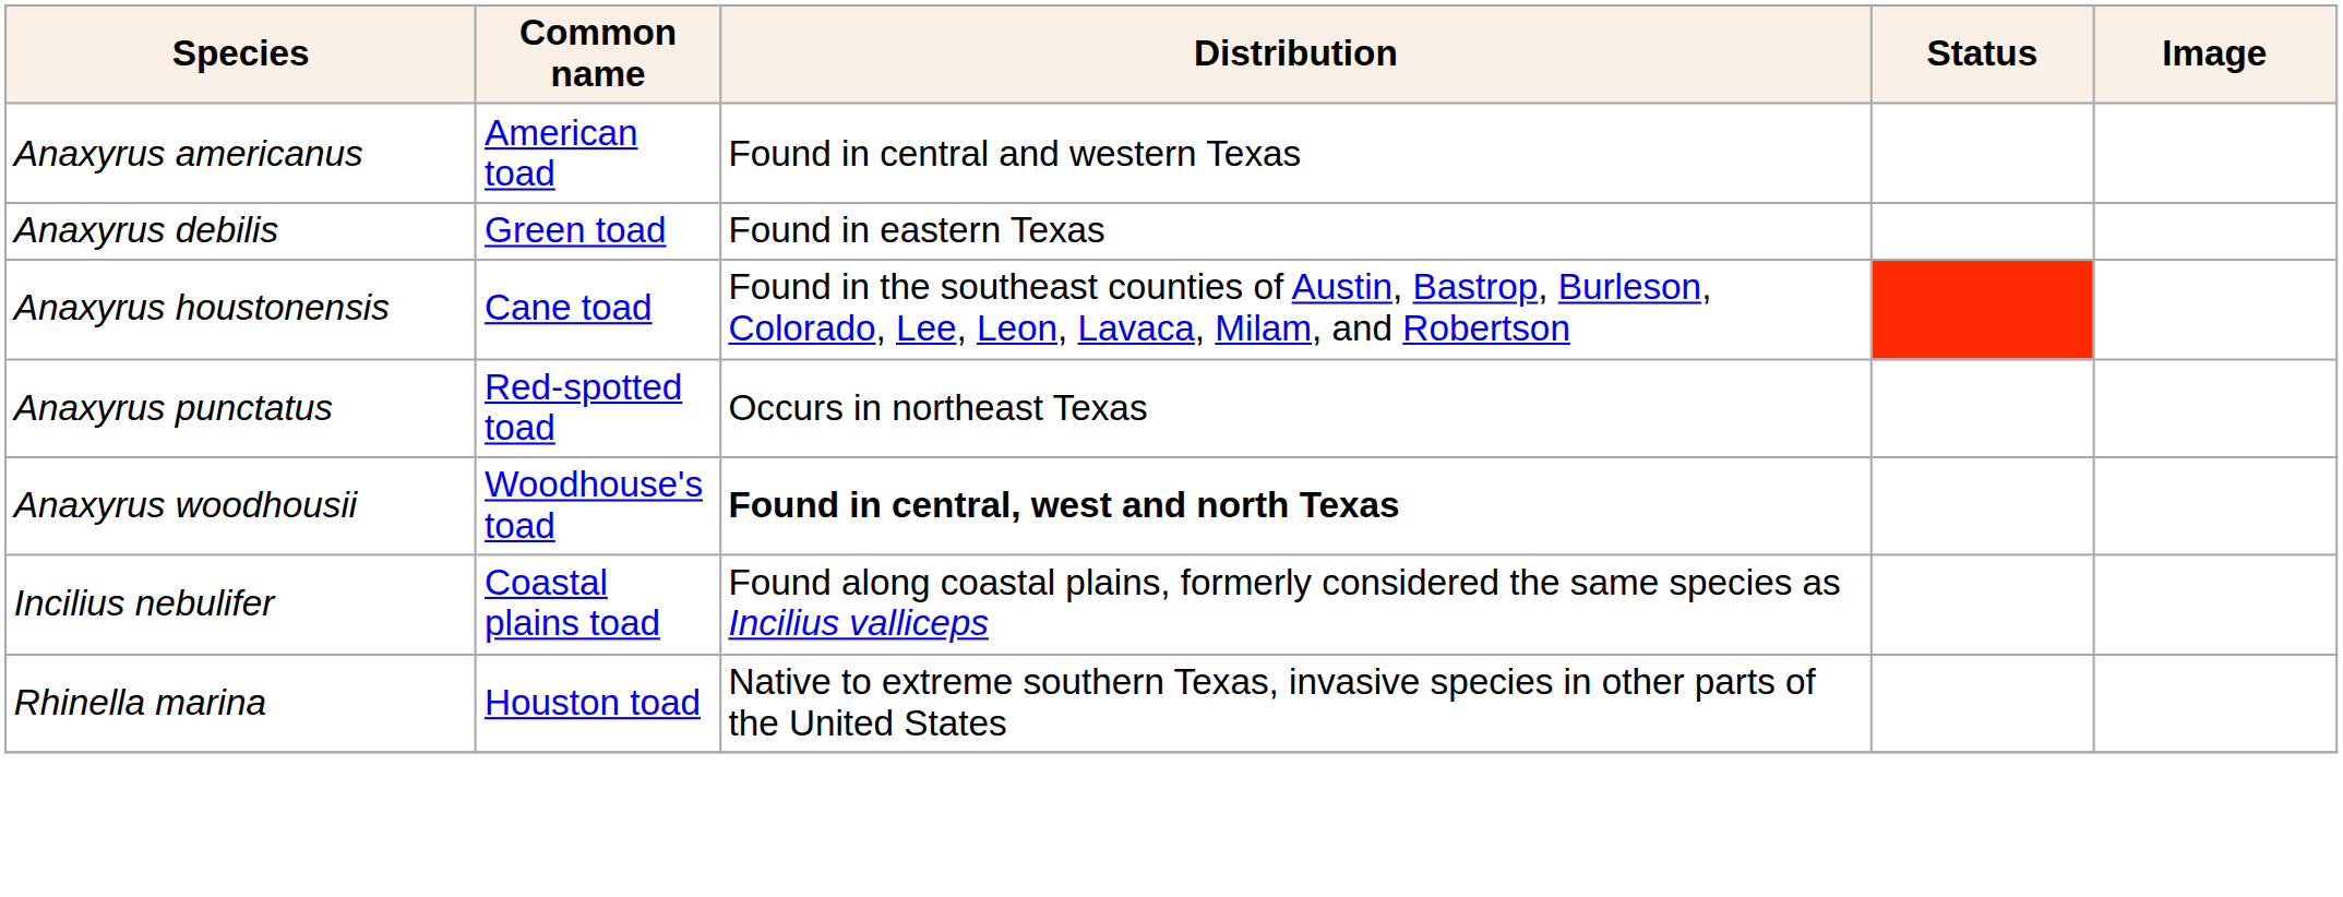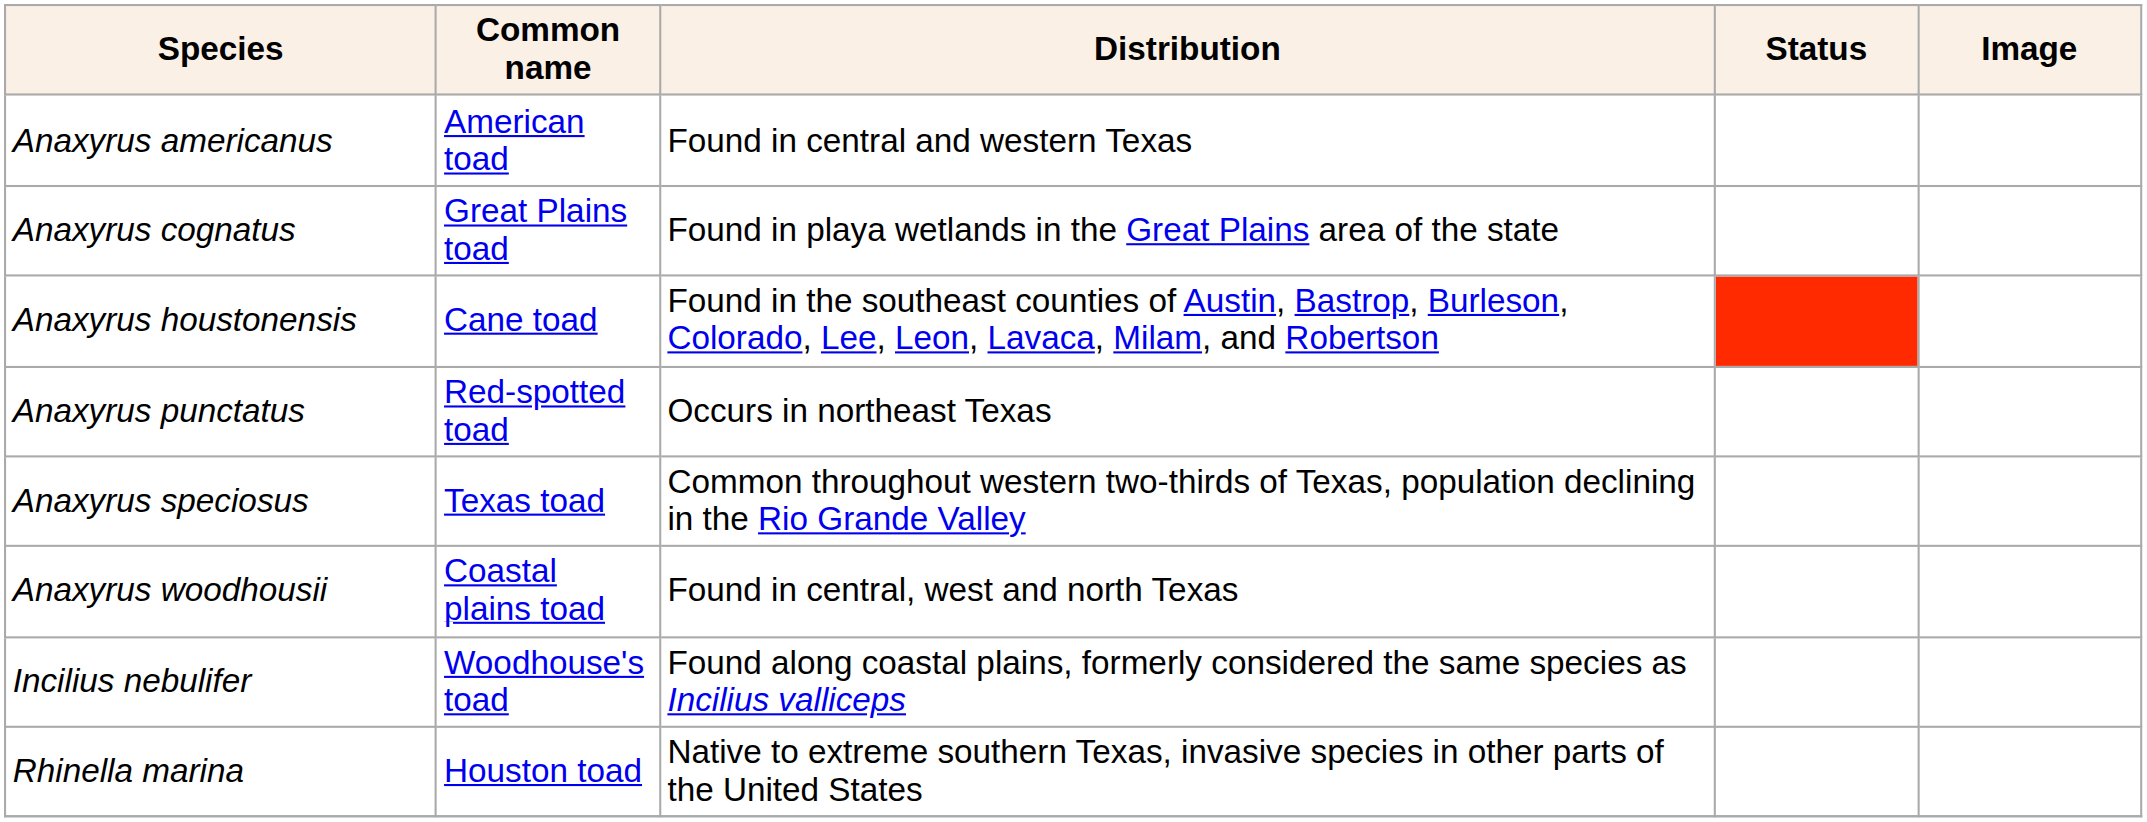+ row: Anaxyrus cognatus | Great Plains toad | Found in playa wetlands in the Great Plains area of the state
- row: Anaxyrus debilis | Green toad | Found in eastern Texas
+ row: Anaxyrus speciosus | Texas toad | Common throughout western two-thirds of Texas, population declining in the Rio Grande Valley
Anaxyrus woodhousii | Common name: Woodhouse's toad -> Coastal plains toad
Anaxyrus woodhousii | Distribution: bold -> normal
Incilius nebulifer | Common name: Coastal plains toad -> Woodhouse's toad
